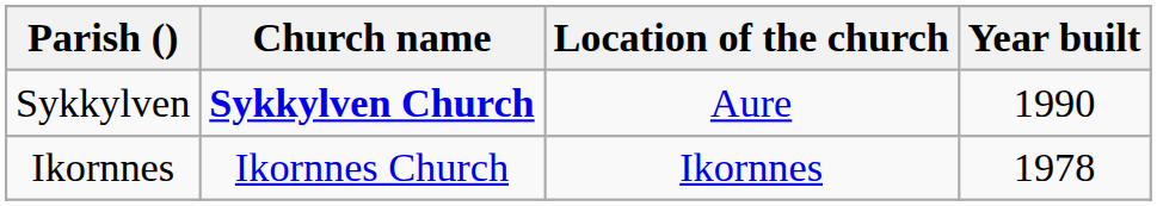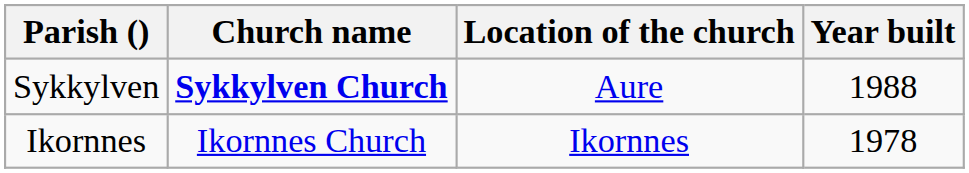Sykkylven | Year built: 1990 -> 1988
